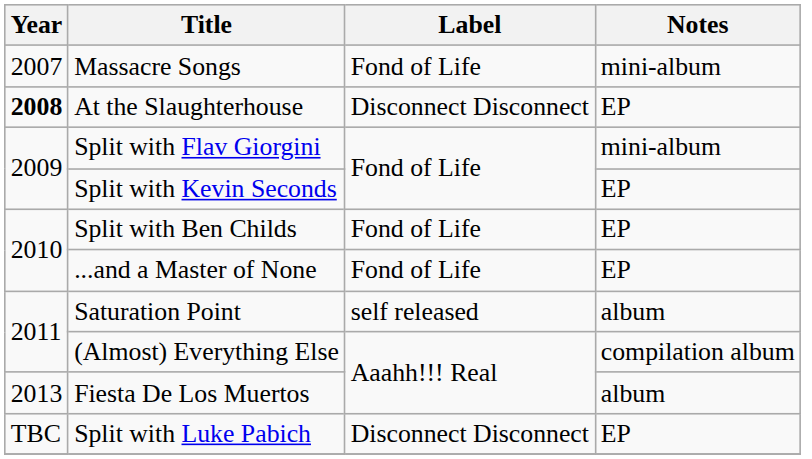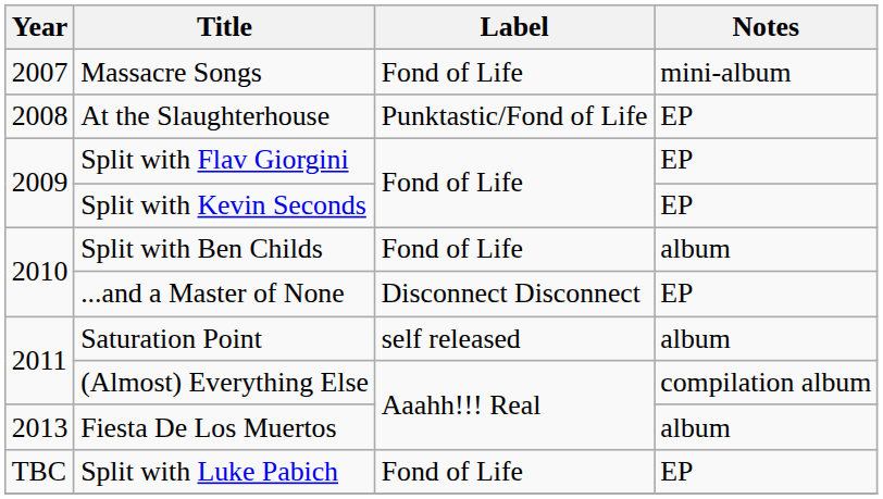At the Slaughterhouse | Year: bold -> normal
At the Slaughterhouse | Label: Disconnect Disconnect -> Punktastic/Fond of Life
Split with Flav Giorgini | Notes: mini-album -> EP
Split with Ben Childs | Notes: EP -> album
...and a Master of None | Label: Fond of Life -> Disconnect Disconnect
Split with Luke Pabich | Label: Disconnect Disconnect -> Fond of Life
